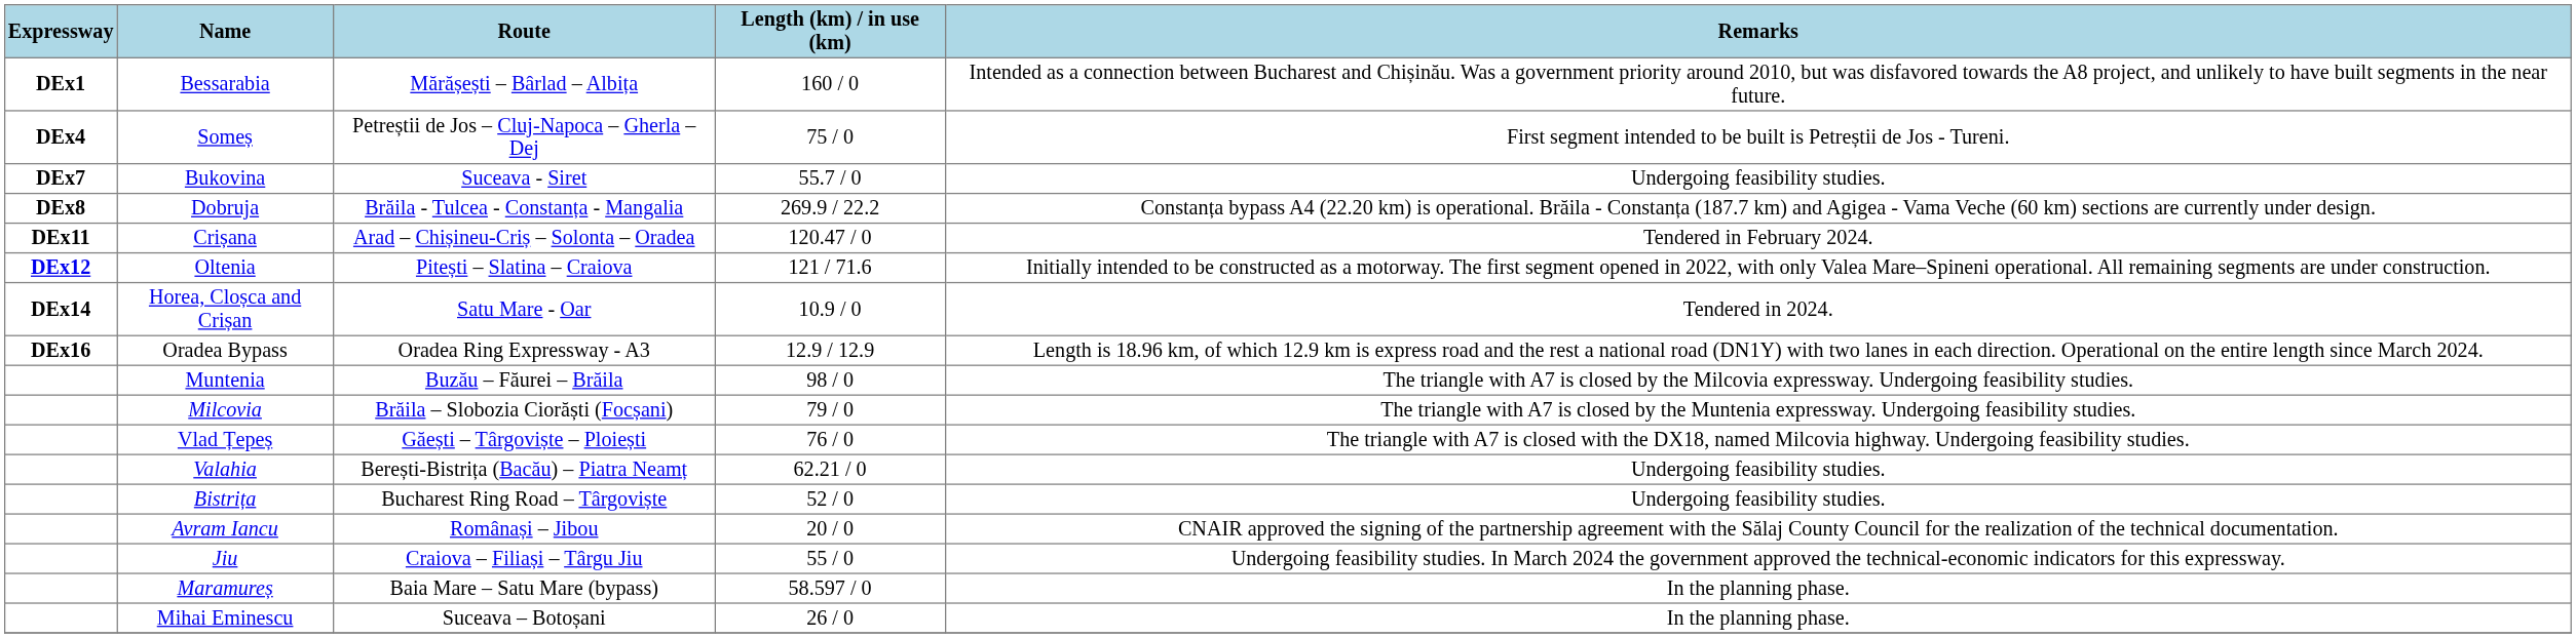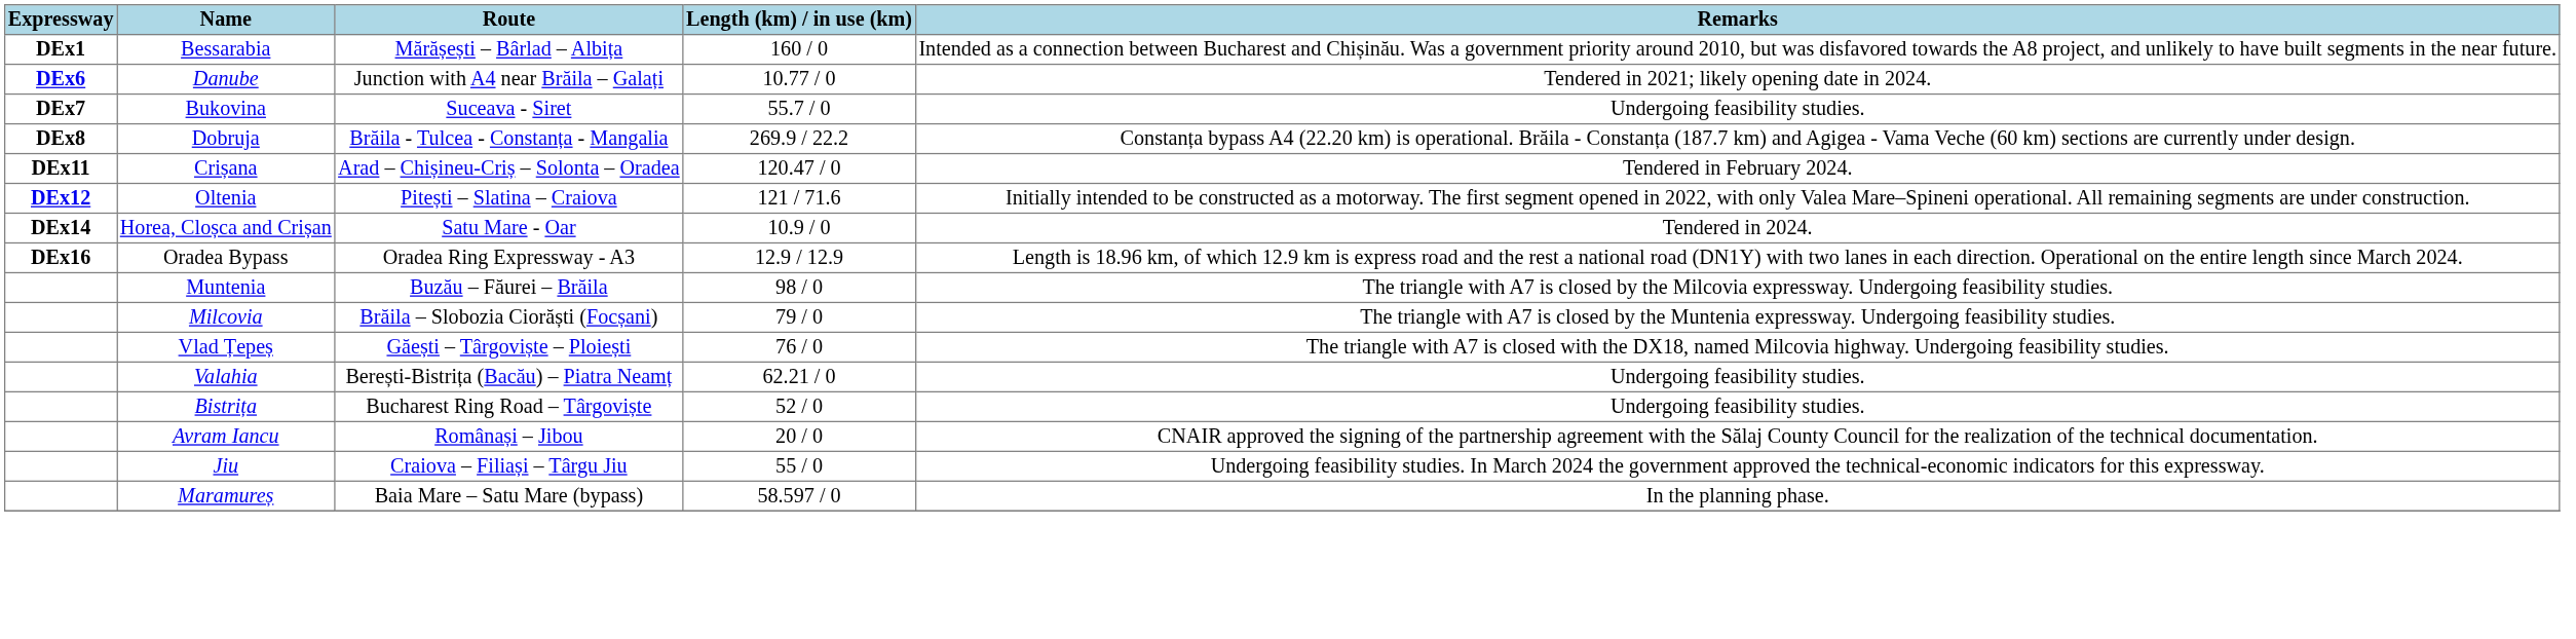- row: DEx4 | Someș | Petreștii de Jos – Cluj-Napoca – Gherla – Dej | 75 / 0 | First segment intended to be built is Petreștii de Jos - Tureni.
+ row: DEx6 | Danube | Junction with A4 near Brăila – Galați | 10.77 / 0 | Tendered in 2021; likely opening date in 2024.
- row: Mihai Eminescu | Suceava – Botoșani | 26 / 0 | In the planning phase.
